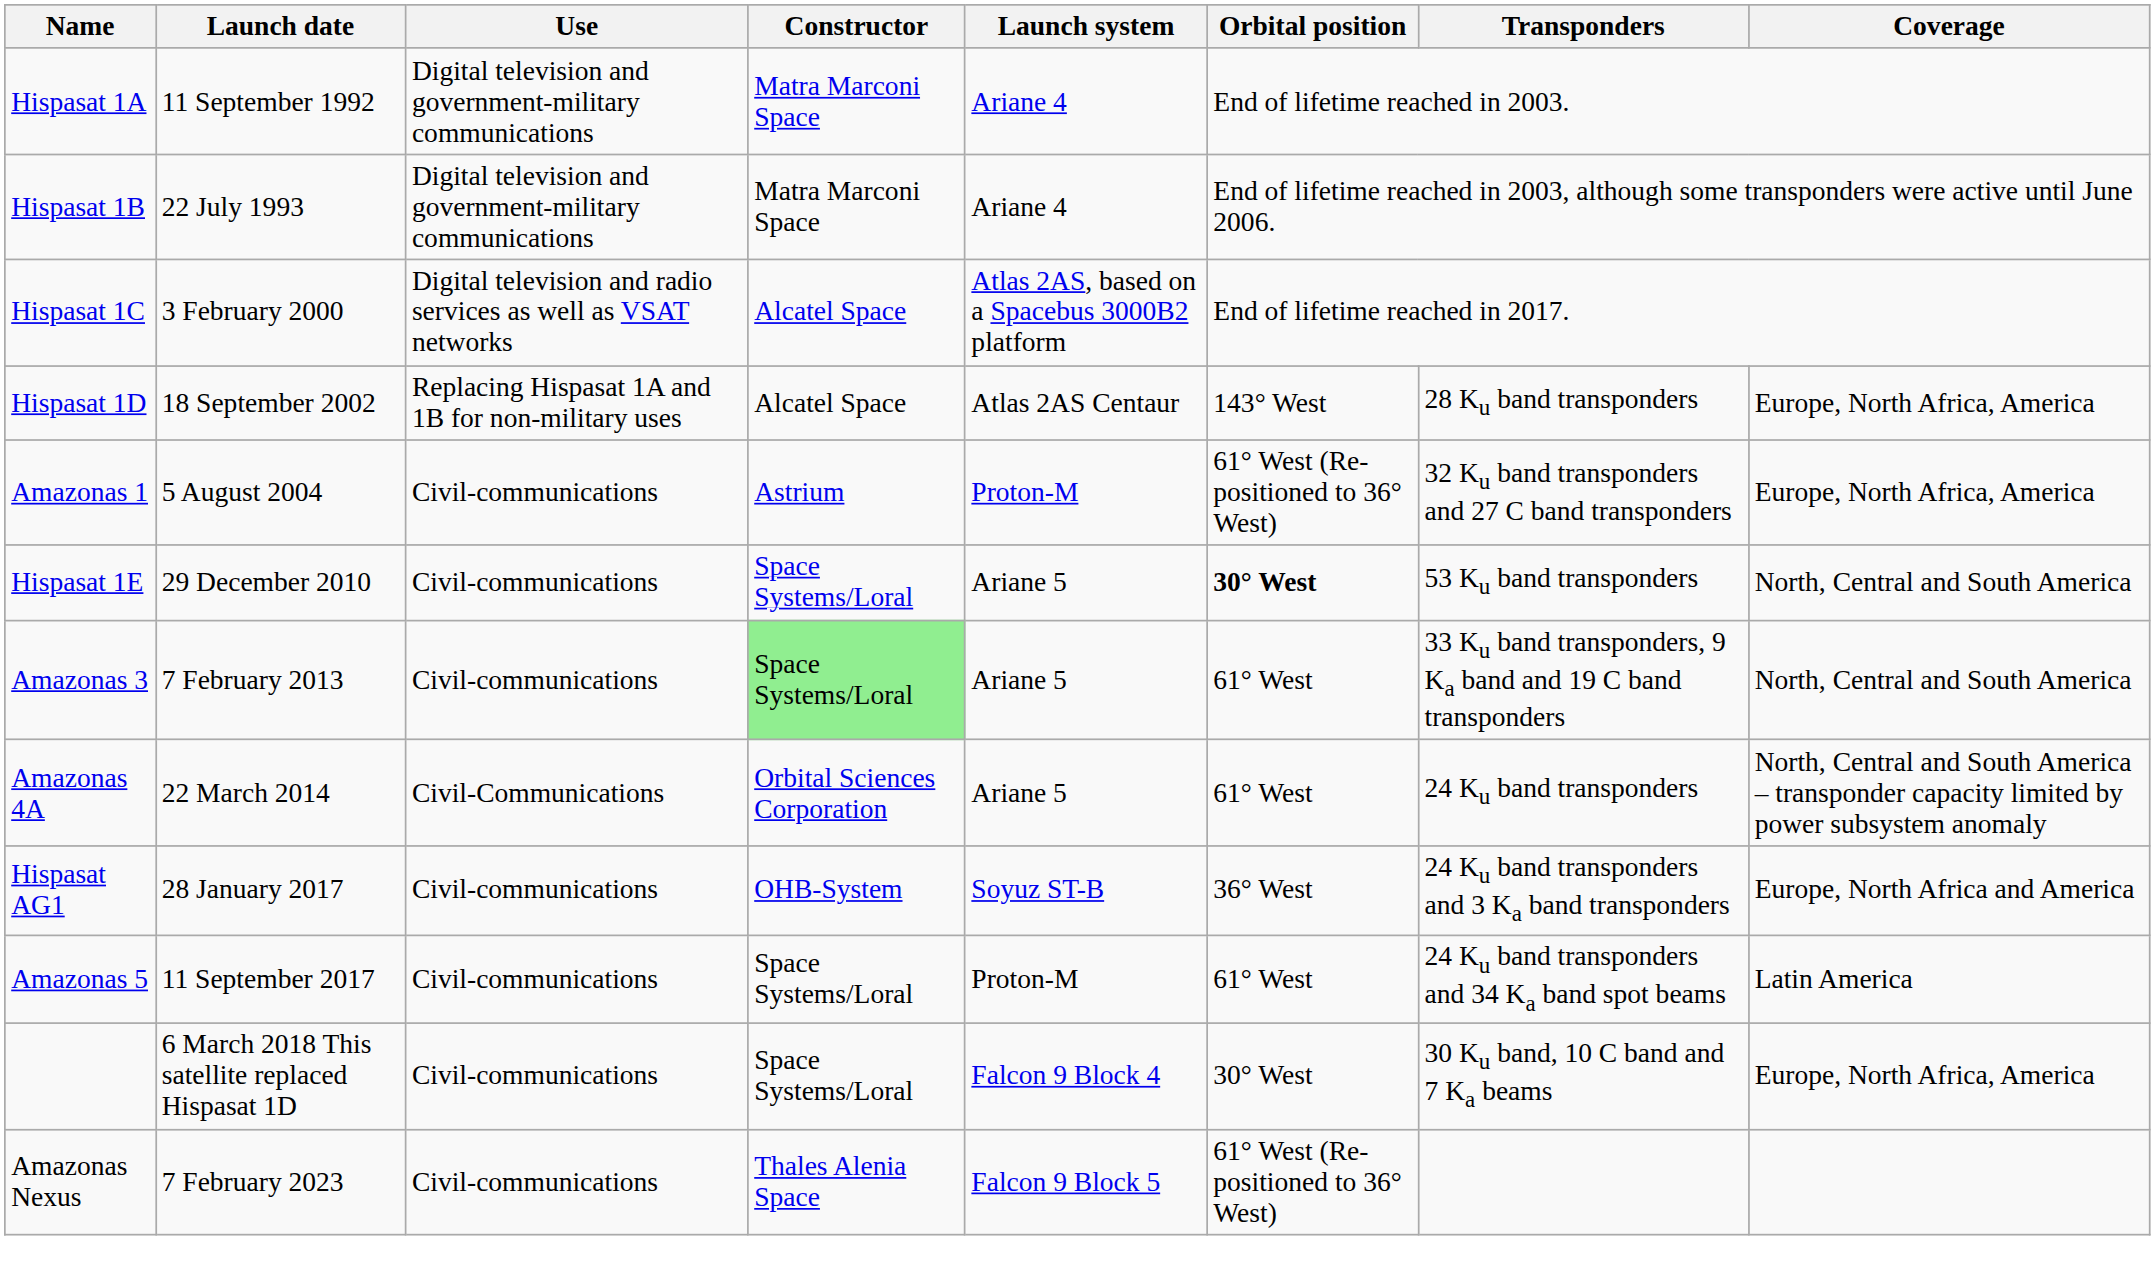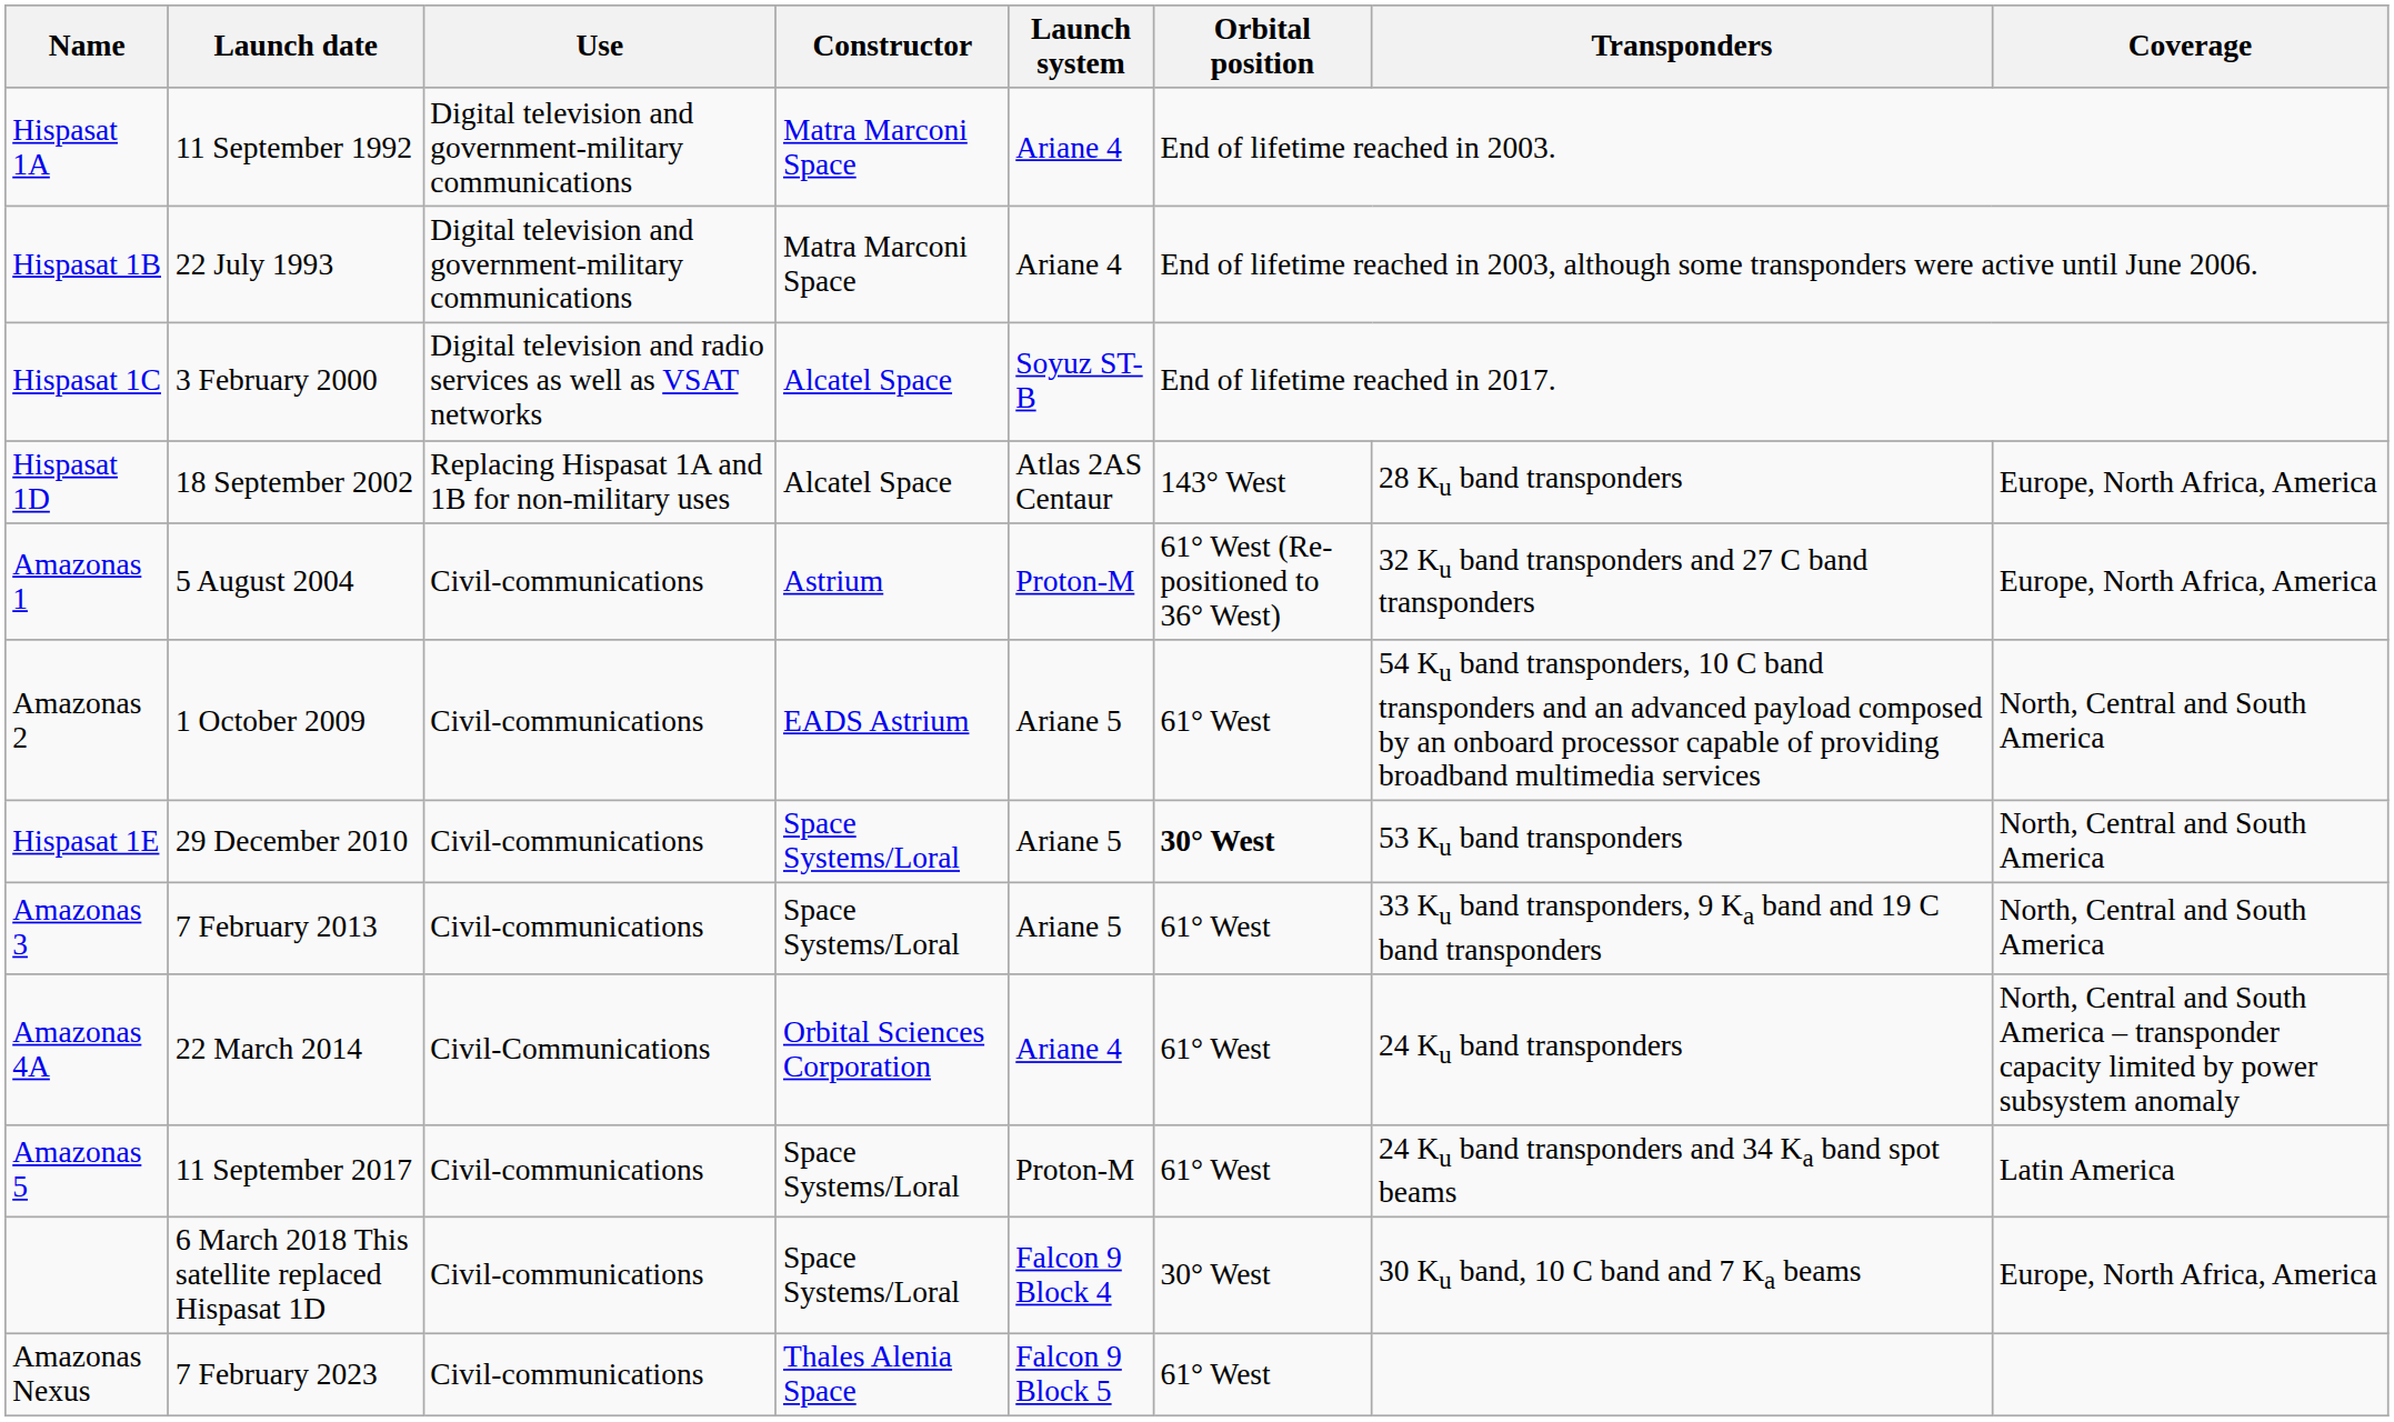Hispasat 1C | Launch system: Atlas 2AS, based on a Spacebus 3000B2 platform -> Soyuz ST-B
+ row: Amazonas 2 | 1 October 2009 | Civil-communications | EADS Astrium | Ariane 5 | 61° West | 54 Ku band transponders, 10 C band transponders and an advanced payload composed by an onboard processor capable of providing broadband multimedia services | North, Central and South America
Amazonas 3 | Constructor: lightgreen background -> no background
Amazonas 4A | Launch system: Ariane 5 -> Ariane 4
- row: Hispasat AG1 | 28 January 2017 | Civil-communications | OHB-System | Soyuz ST-B | 36° West | 24 Ku band transponders and 3 Ka band transponders | Europe, North Africa and America
Amazonas Nexus | Orbital position: 61° West (Re-positioned to 36° West) -> 61° West
